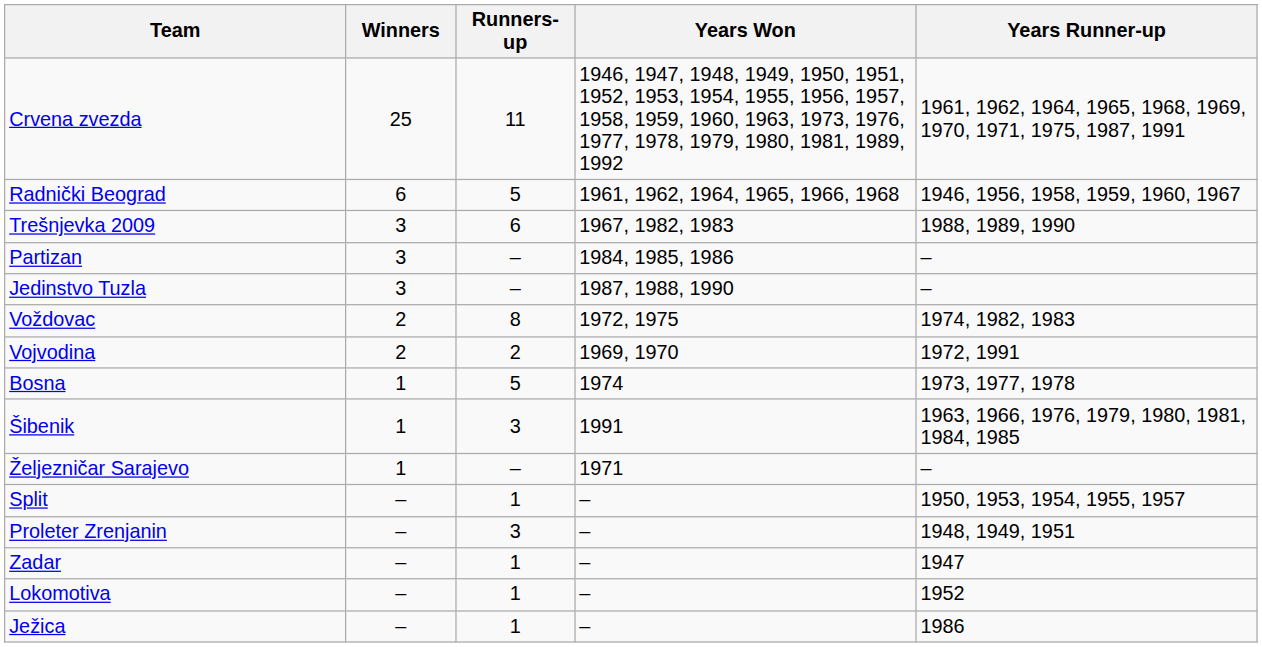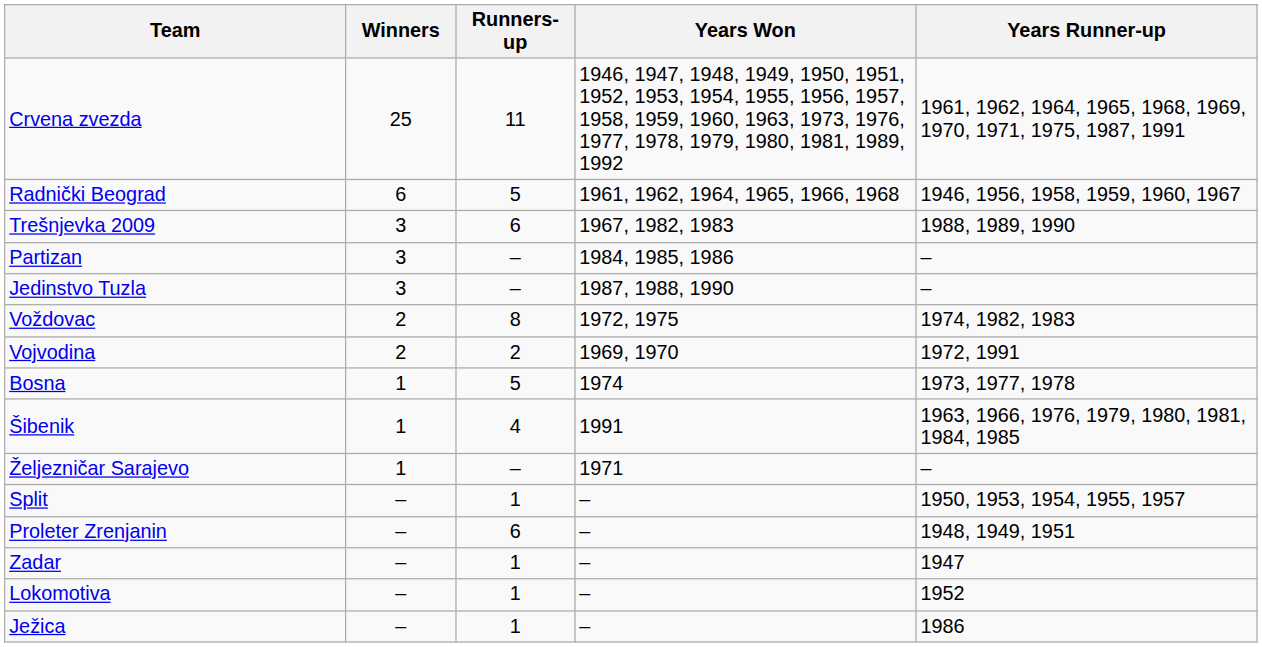Šibenik | Runners-up: 3 -> 4
Proleter Zrenjanin | Runners-up: 3 -> 6
